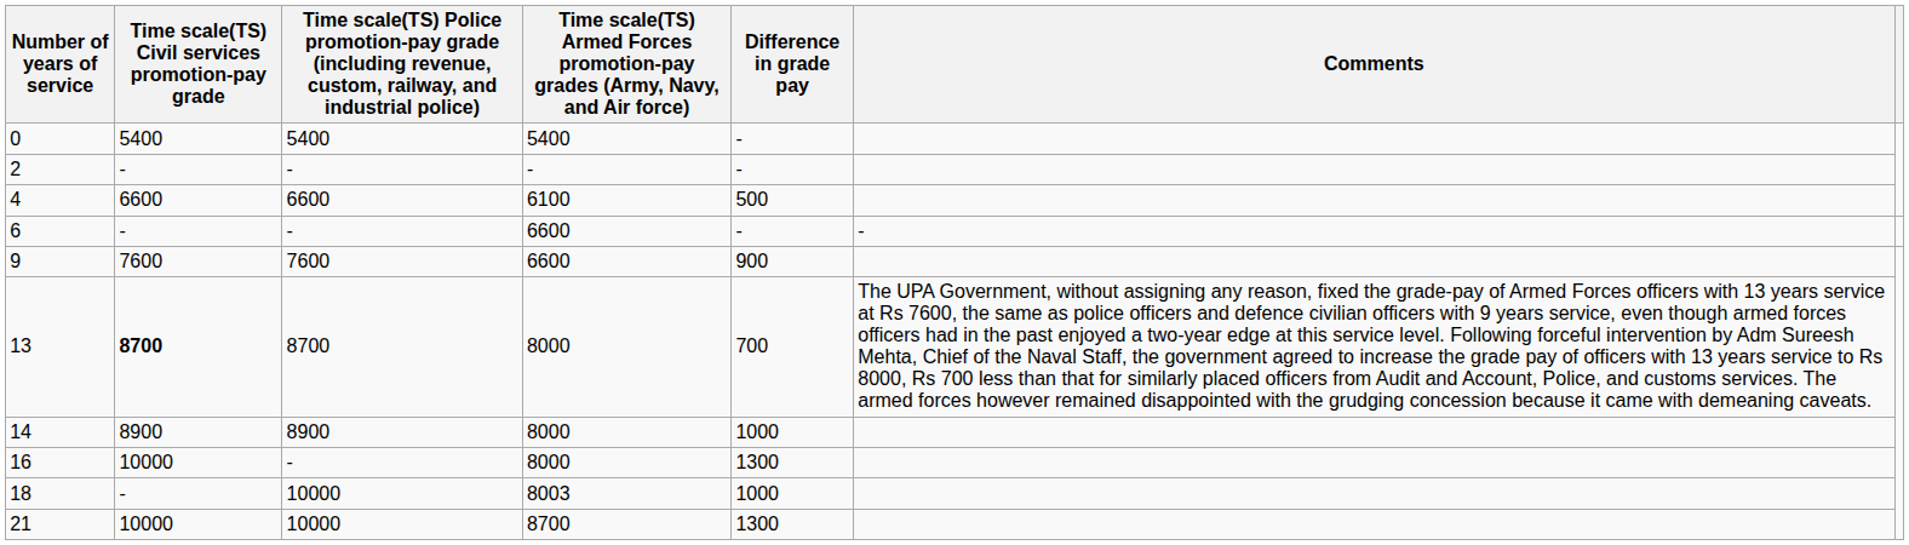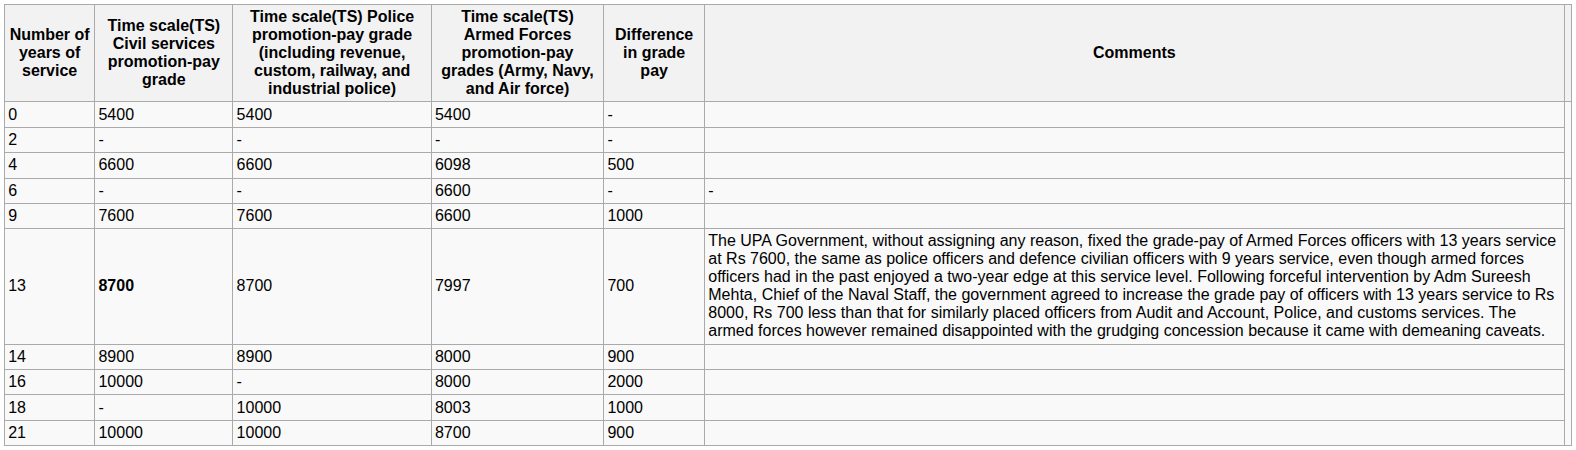4 | column 4: 6100 -> 6098
9 | Difference in grade pay: 900 -> 1000
13 | column 4: 8000 -> 7997
14 | Difference in grade pay: 1000 -> 900
16 | Difference in grade pay: 1300 -> 2000
21 | Difference in grade pay: 1300 -> 900
